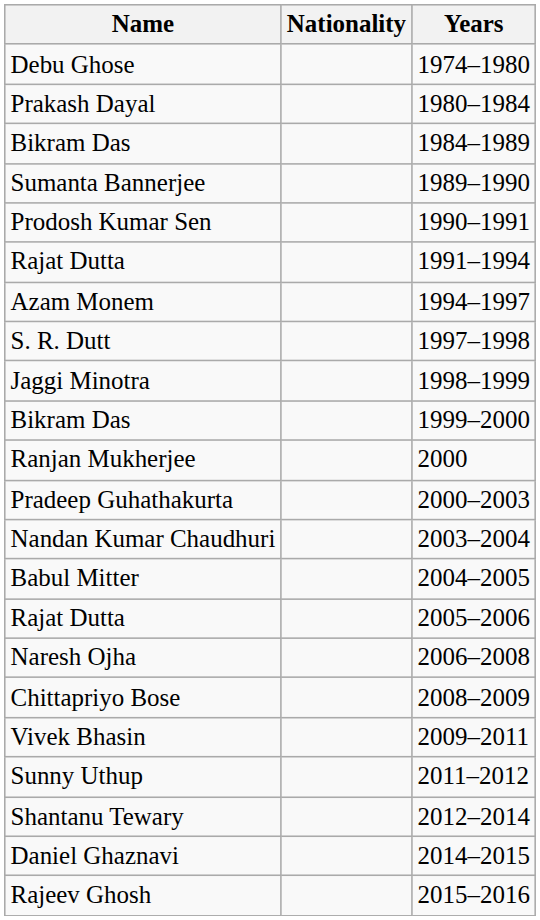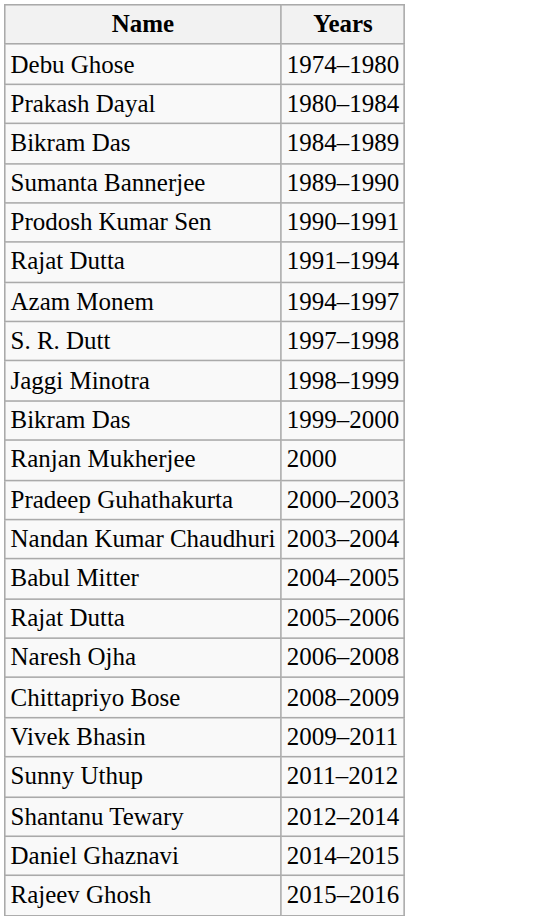- column: Nationality
